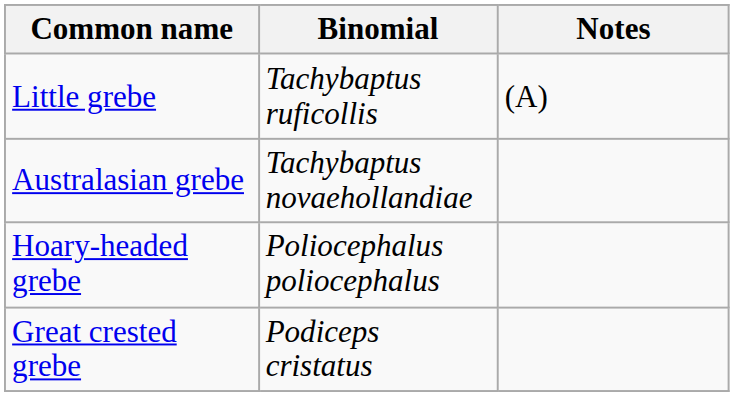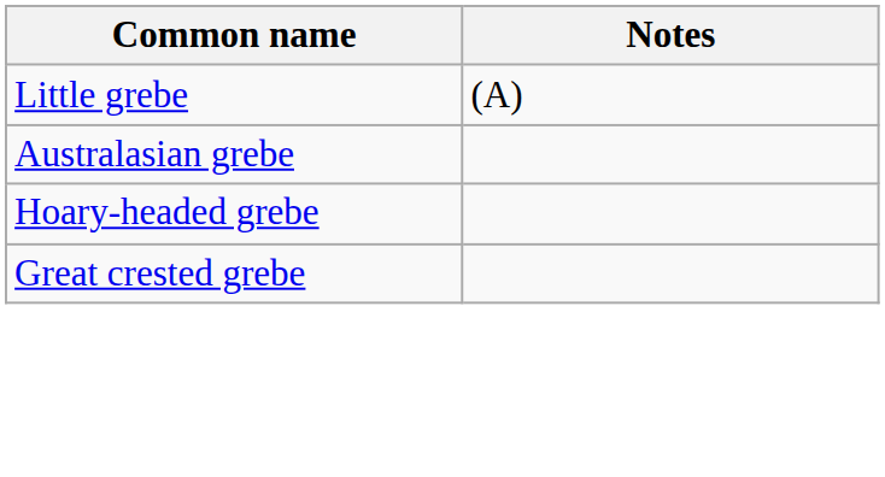- column: Binomial | Tachybaptus ruficollis | Tachybaptus novaehollandiae | Poliocephalus poliocephalus | Podiceps cristatus
